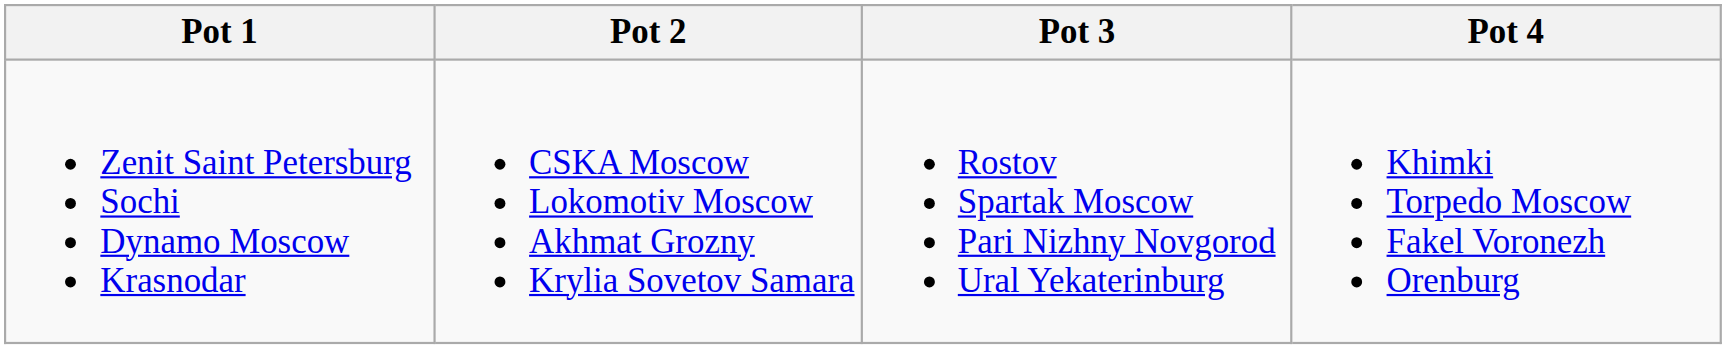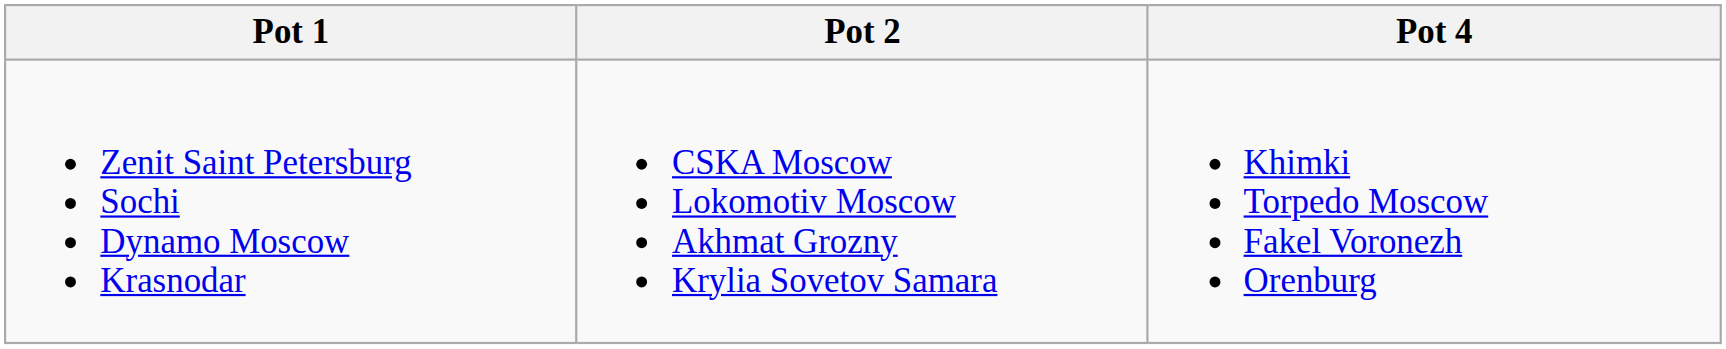- column: Pot 3 | Rostov Spartak Moscow Pari Nizhny Novgorod Ural Yekaterinburg
